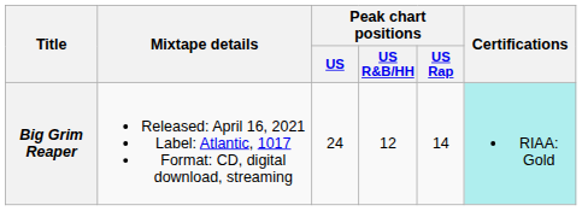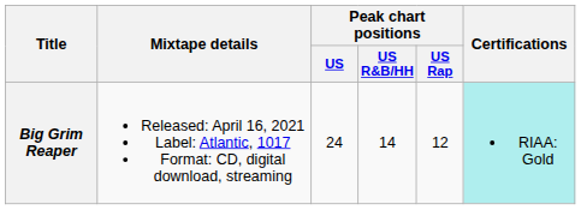Big Grim Reaper | Peak chart positions / US R&B/HH: 12 -> 14
Big Grim Reaper | Peak chart positions / US Rap: 14 -> 12
